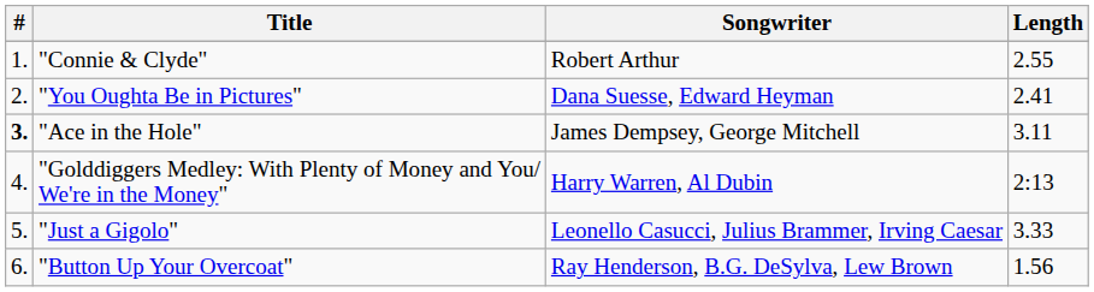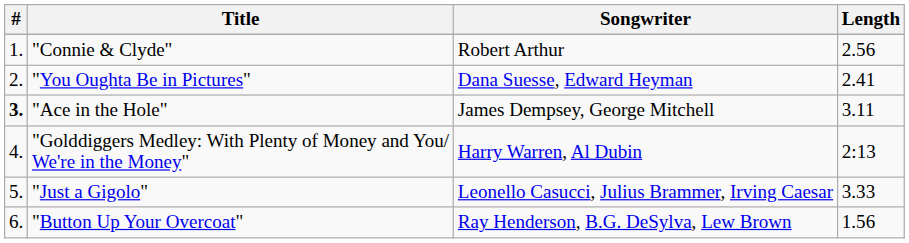"Connie & Clyde" | Length: 2.55 -> 2.56
